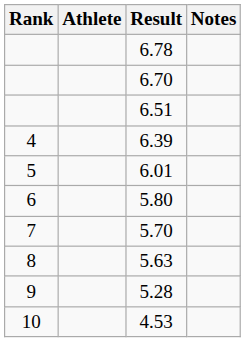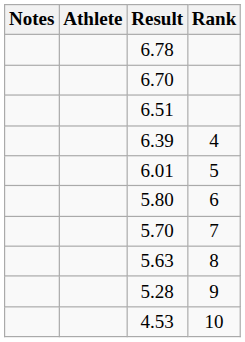columns swapped: Rank <-> Notes
